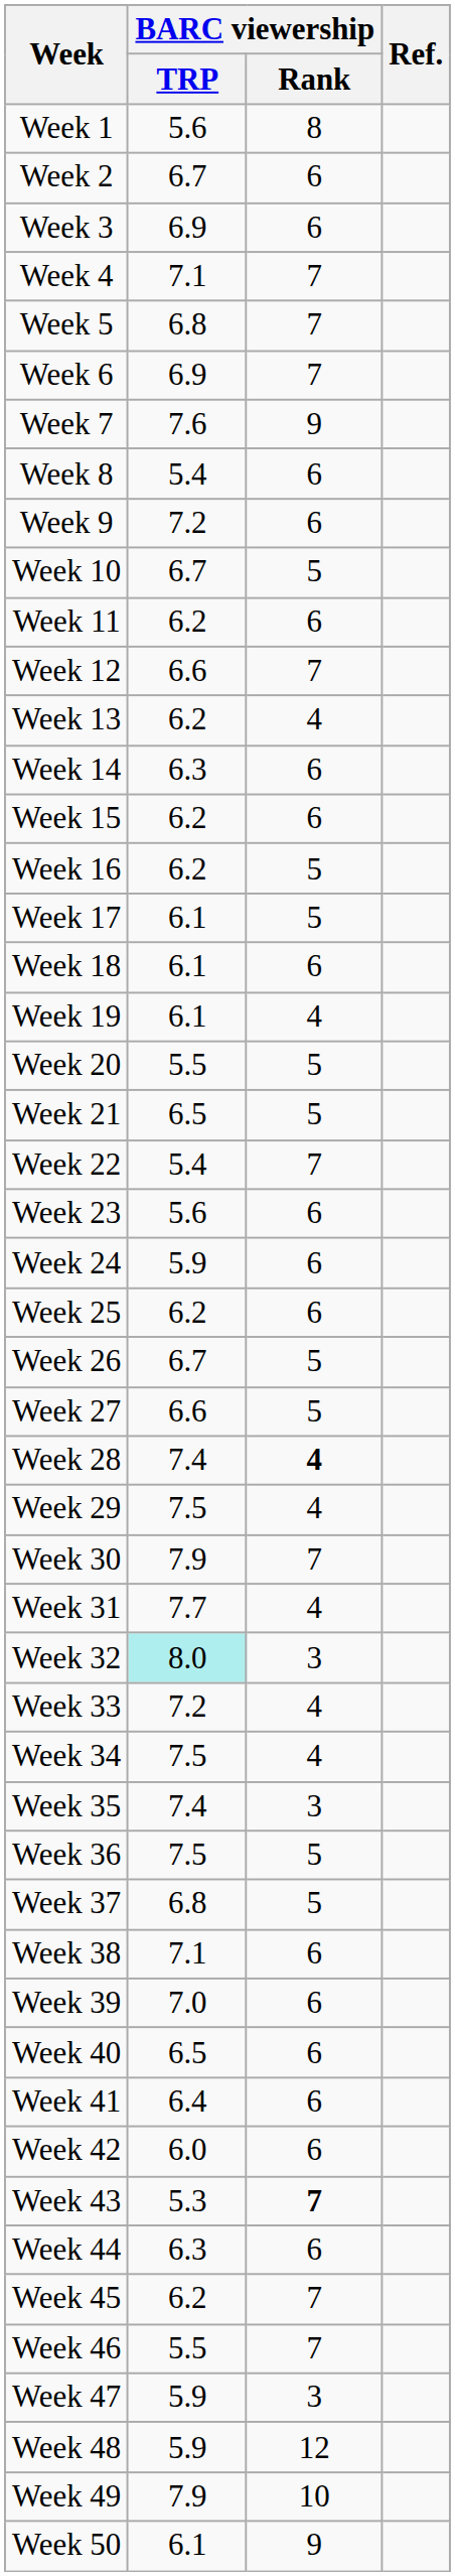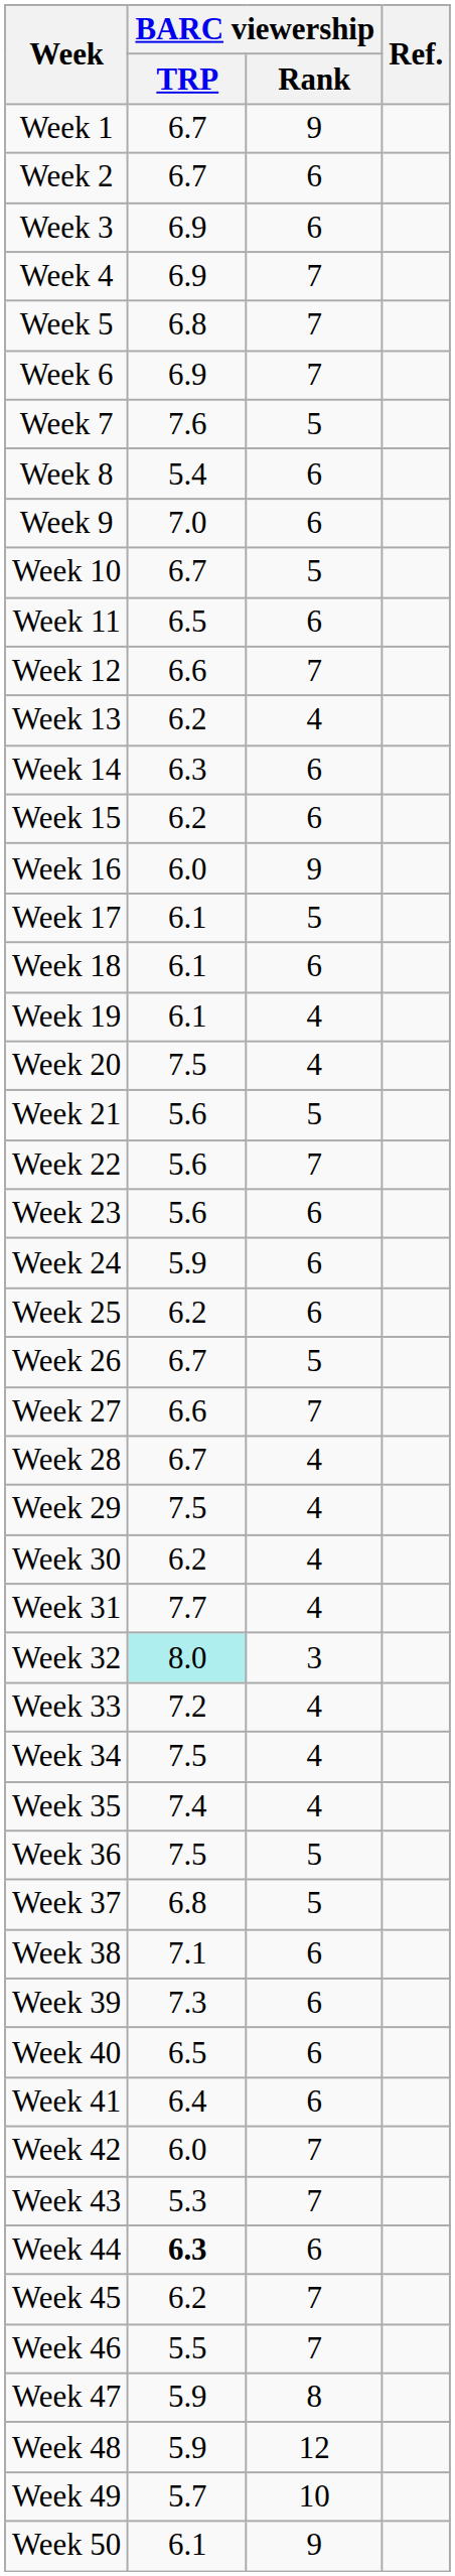Week 1 | BARC viewership / TRP: 5.6 -> 6.7
Week 1 | BARC viewership / Rank: 8 -> 9
Week 4 | BARC viewership / TRP: 7.1 -> 6.9
Week 7 | BARC viewership / Rank: 9 -> 5
Week 9 | BARC viewership / TRP: 7.2 -> 7.0
Week 11 | BARC viewership / TRP: 6.2 -> 6.5
Week 16 | BARC viewership / TRP: 6.2 -> 6.0
Week 16 | BARC viewership / Rank: 5 -> 9
Week 20 | BARC viewership / TRP: 5.5 -> 7.5
Week 20 | BARC viewership / Rank: 5 -> 4
Week 21 | BARC viewership / TRP: 6.5 -> 5.6
Week 22 | BARC viewership / TRP: 5.4 -> 5.6
Week 27 | BARC viewership / Rank: 5 -> 7
Week 28 | BARC viewership / TRP: 7.4 -> 6.7
Week 28 | BARC viewership / Rank: bold -> normal
Week 30 | BARC viewership / TRP: 7.9 -> 6.2
Week 30 | BARC viewership / Rank: 7 -> 4
Week 35 | BARC viewership / Rank: 3 -> 4
Week 39 | BARC viewership / TRP: 7.0 -> 7.3
Week 42 | BARC viewership / Rank: 6 -> 7
Week 43 | BARC viewership / Rank: bold -> normal
Week 44 | BARC viewership / TRP: normal -> bold
Week 47 | BARC viewership / Rank: 3 -> 8
Week 49 | BARC viewership / TRP: 7.9 -> 5.7
